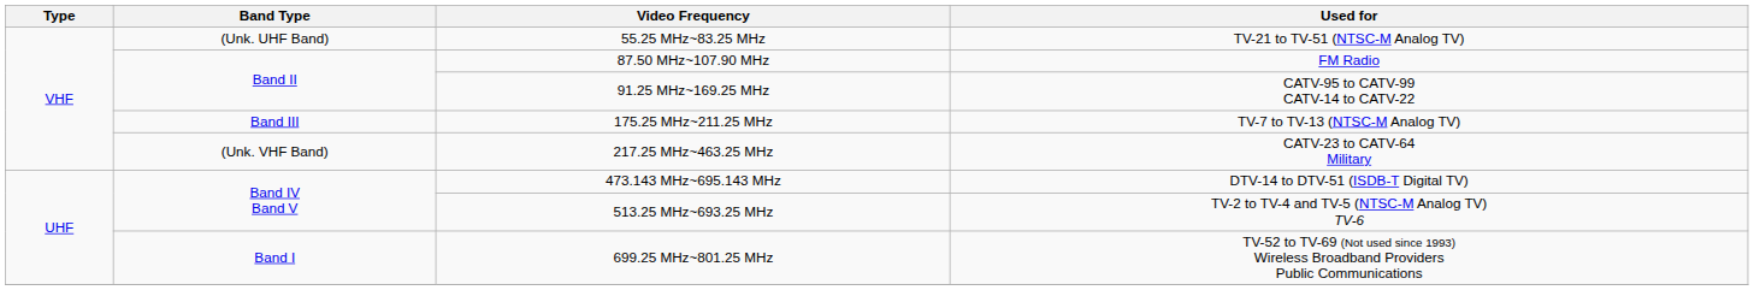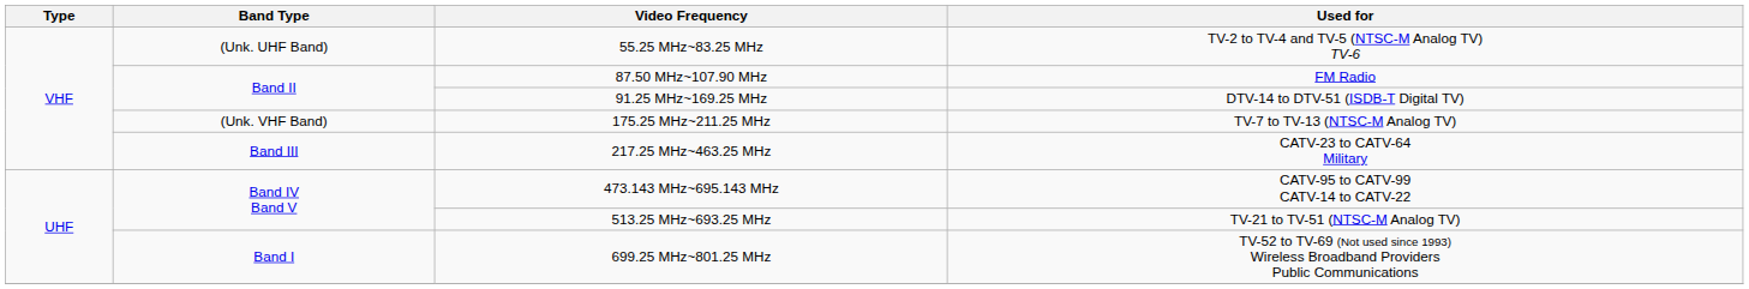55.25 MHz~83.25 MHz | Used for: TV-21 to TV-51 (NTSC-M Analog TV) -> TV-2 to TV-4 and TV-5 (NTSC-M Analog TV) TV-6
91.25 MHz~169.25 MHz | Used for: CATV-95 to CATV-99 CATV-14 to CATV-22 -> DTV-14 to DTV-51 (ISDB-T Digital TV)
175.25 MHz~211.25 MHz | Band Type: Band III -> (Unk. VHF Band)
217.25 MHz~463.25 MHz | Band Type: (Unk. VHF Band) -> Band III
473.143 MHz~695.143 MHz | Used for: DTV-14 to DTV-51 (ISDB-T Digital TV) -> CATV-95 to CATV-99 CATV-14 to CATV-22
513.25 MHz~693.25 MHz | Used for: TV-2 to TV-4 and TV-5 (NTSC-M Analog TV) TV-6 -> TV-21 to TV-51 (NTSC-M Analog TV)
